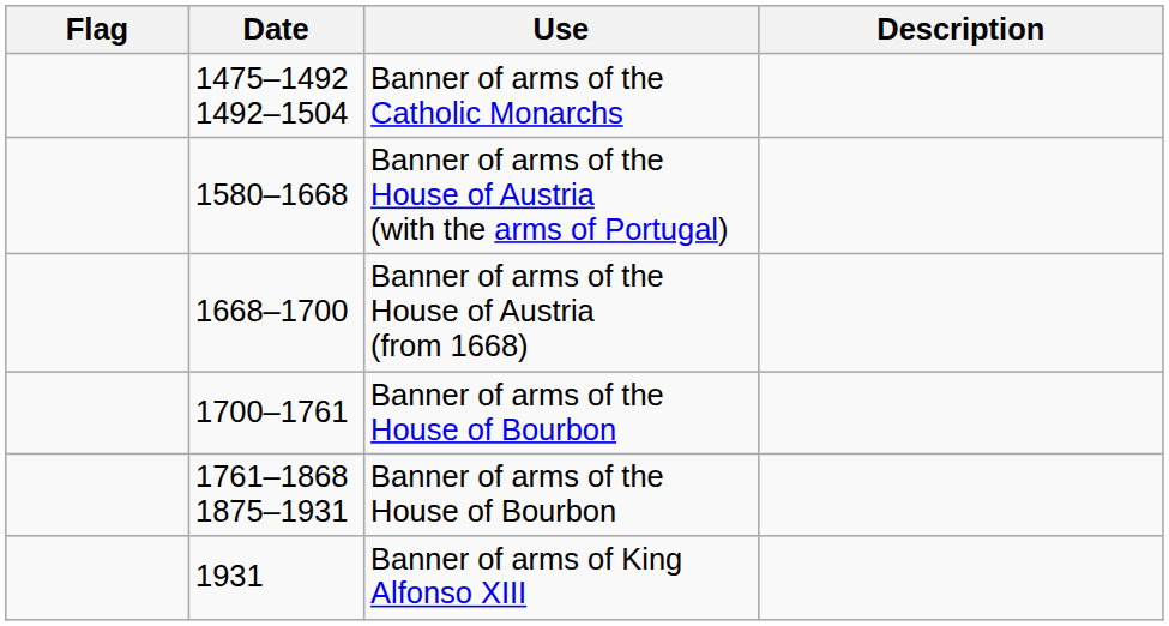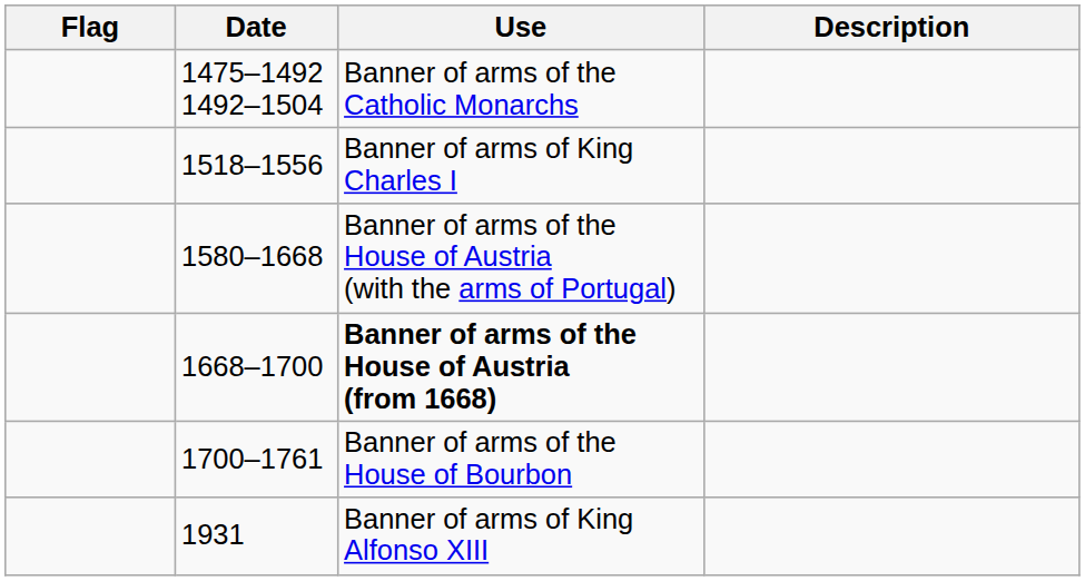+ row: 1518–1556 | Banner of arms of King Charles I
1668–1700 | Use: normal -> bold
- row: 1761–1868 1875–1931 | Banner of arms of the House of Bourbon
